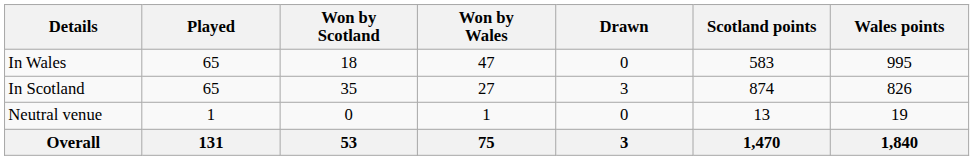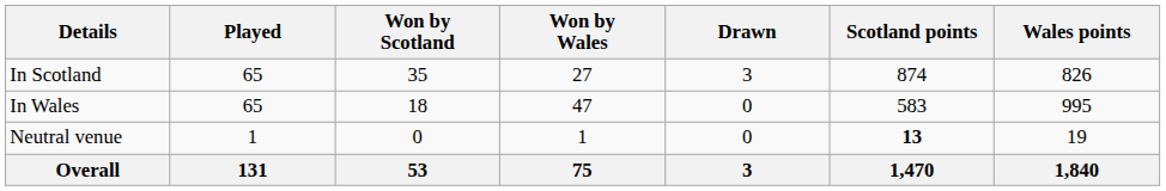rows swapped: In Scotland <-> In Wales
Neutral venue | Scotland points: normal -> bold
